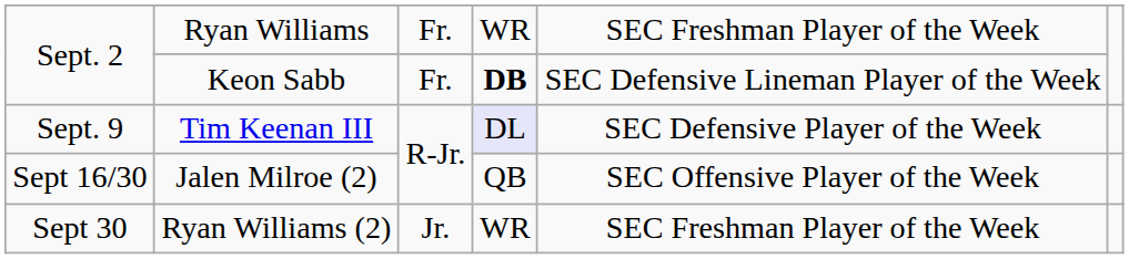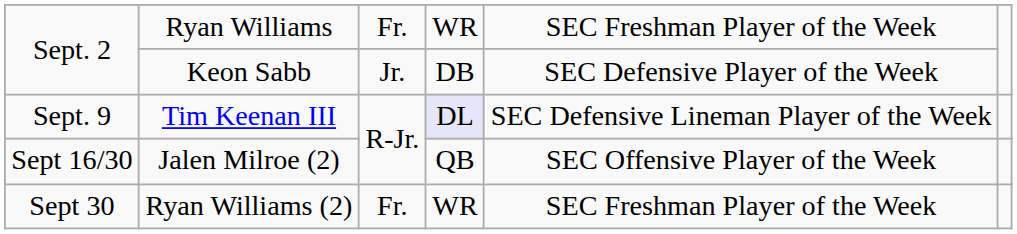Sept. 2 / Keon Sabb | column 3: Fr. -> Jr.
Sept. 2 / Keon Sabb | column 4: bold -> normal
Sept. 2 / Keon Sabb | column 5: SEC Defensive Lineman Player of the Week -> SEC Defensive Player of the Week
Sept. 9 | column 5: SEC Defensive Player of the Week -> SEC Defensive Lineman Player of the Week
Sept 30 / Ryan Williams (2) | column 3: Jr. -> Fr.
